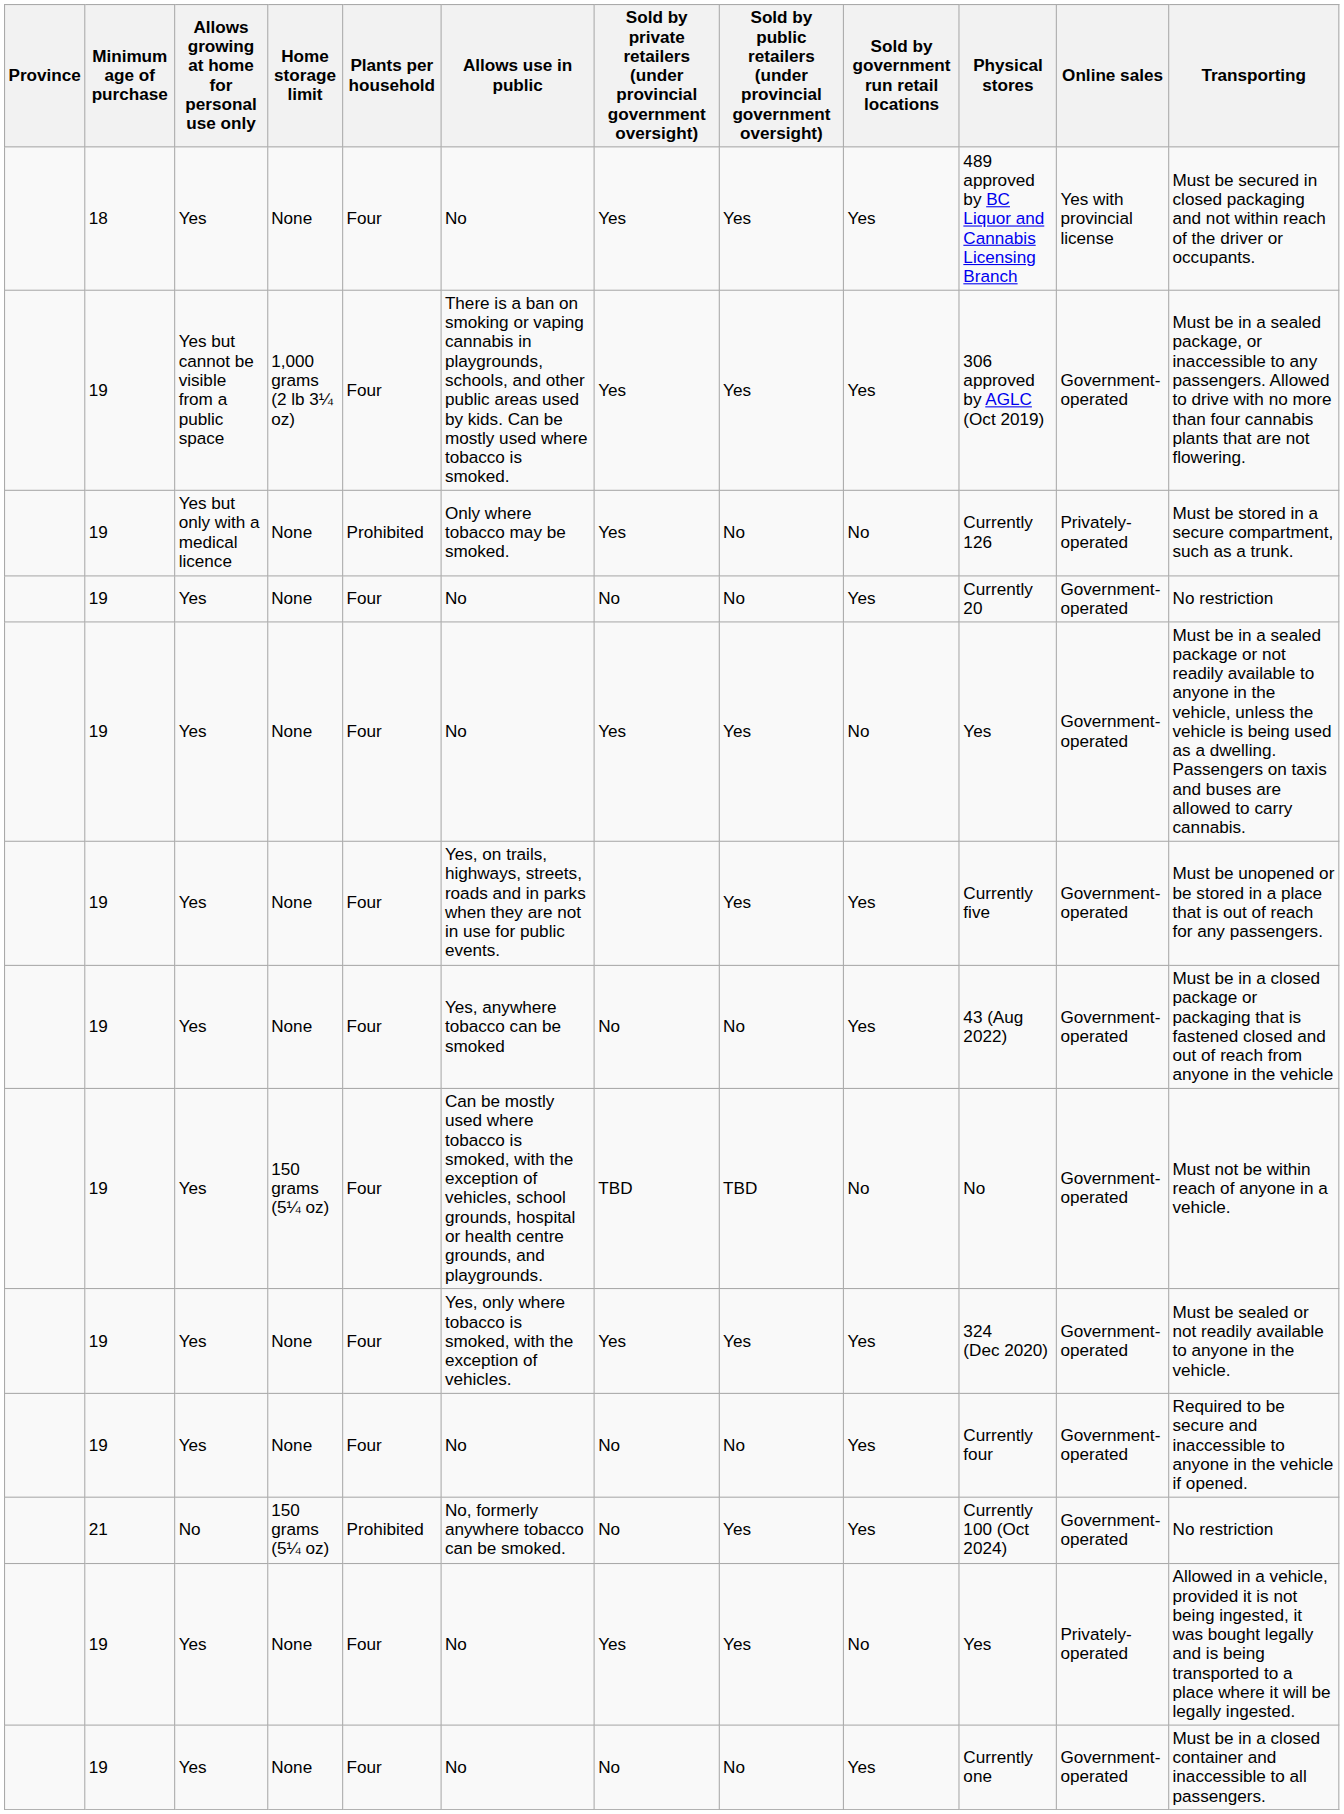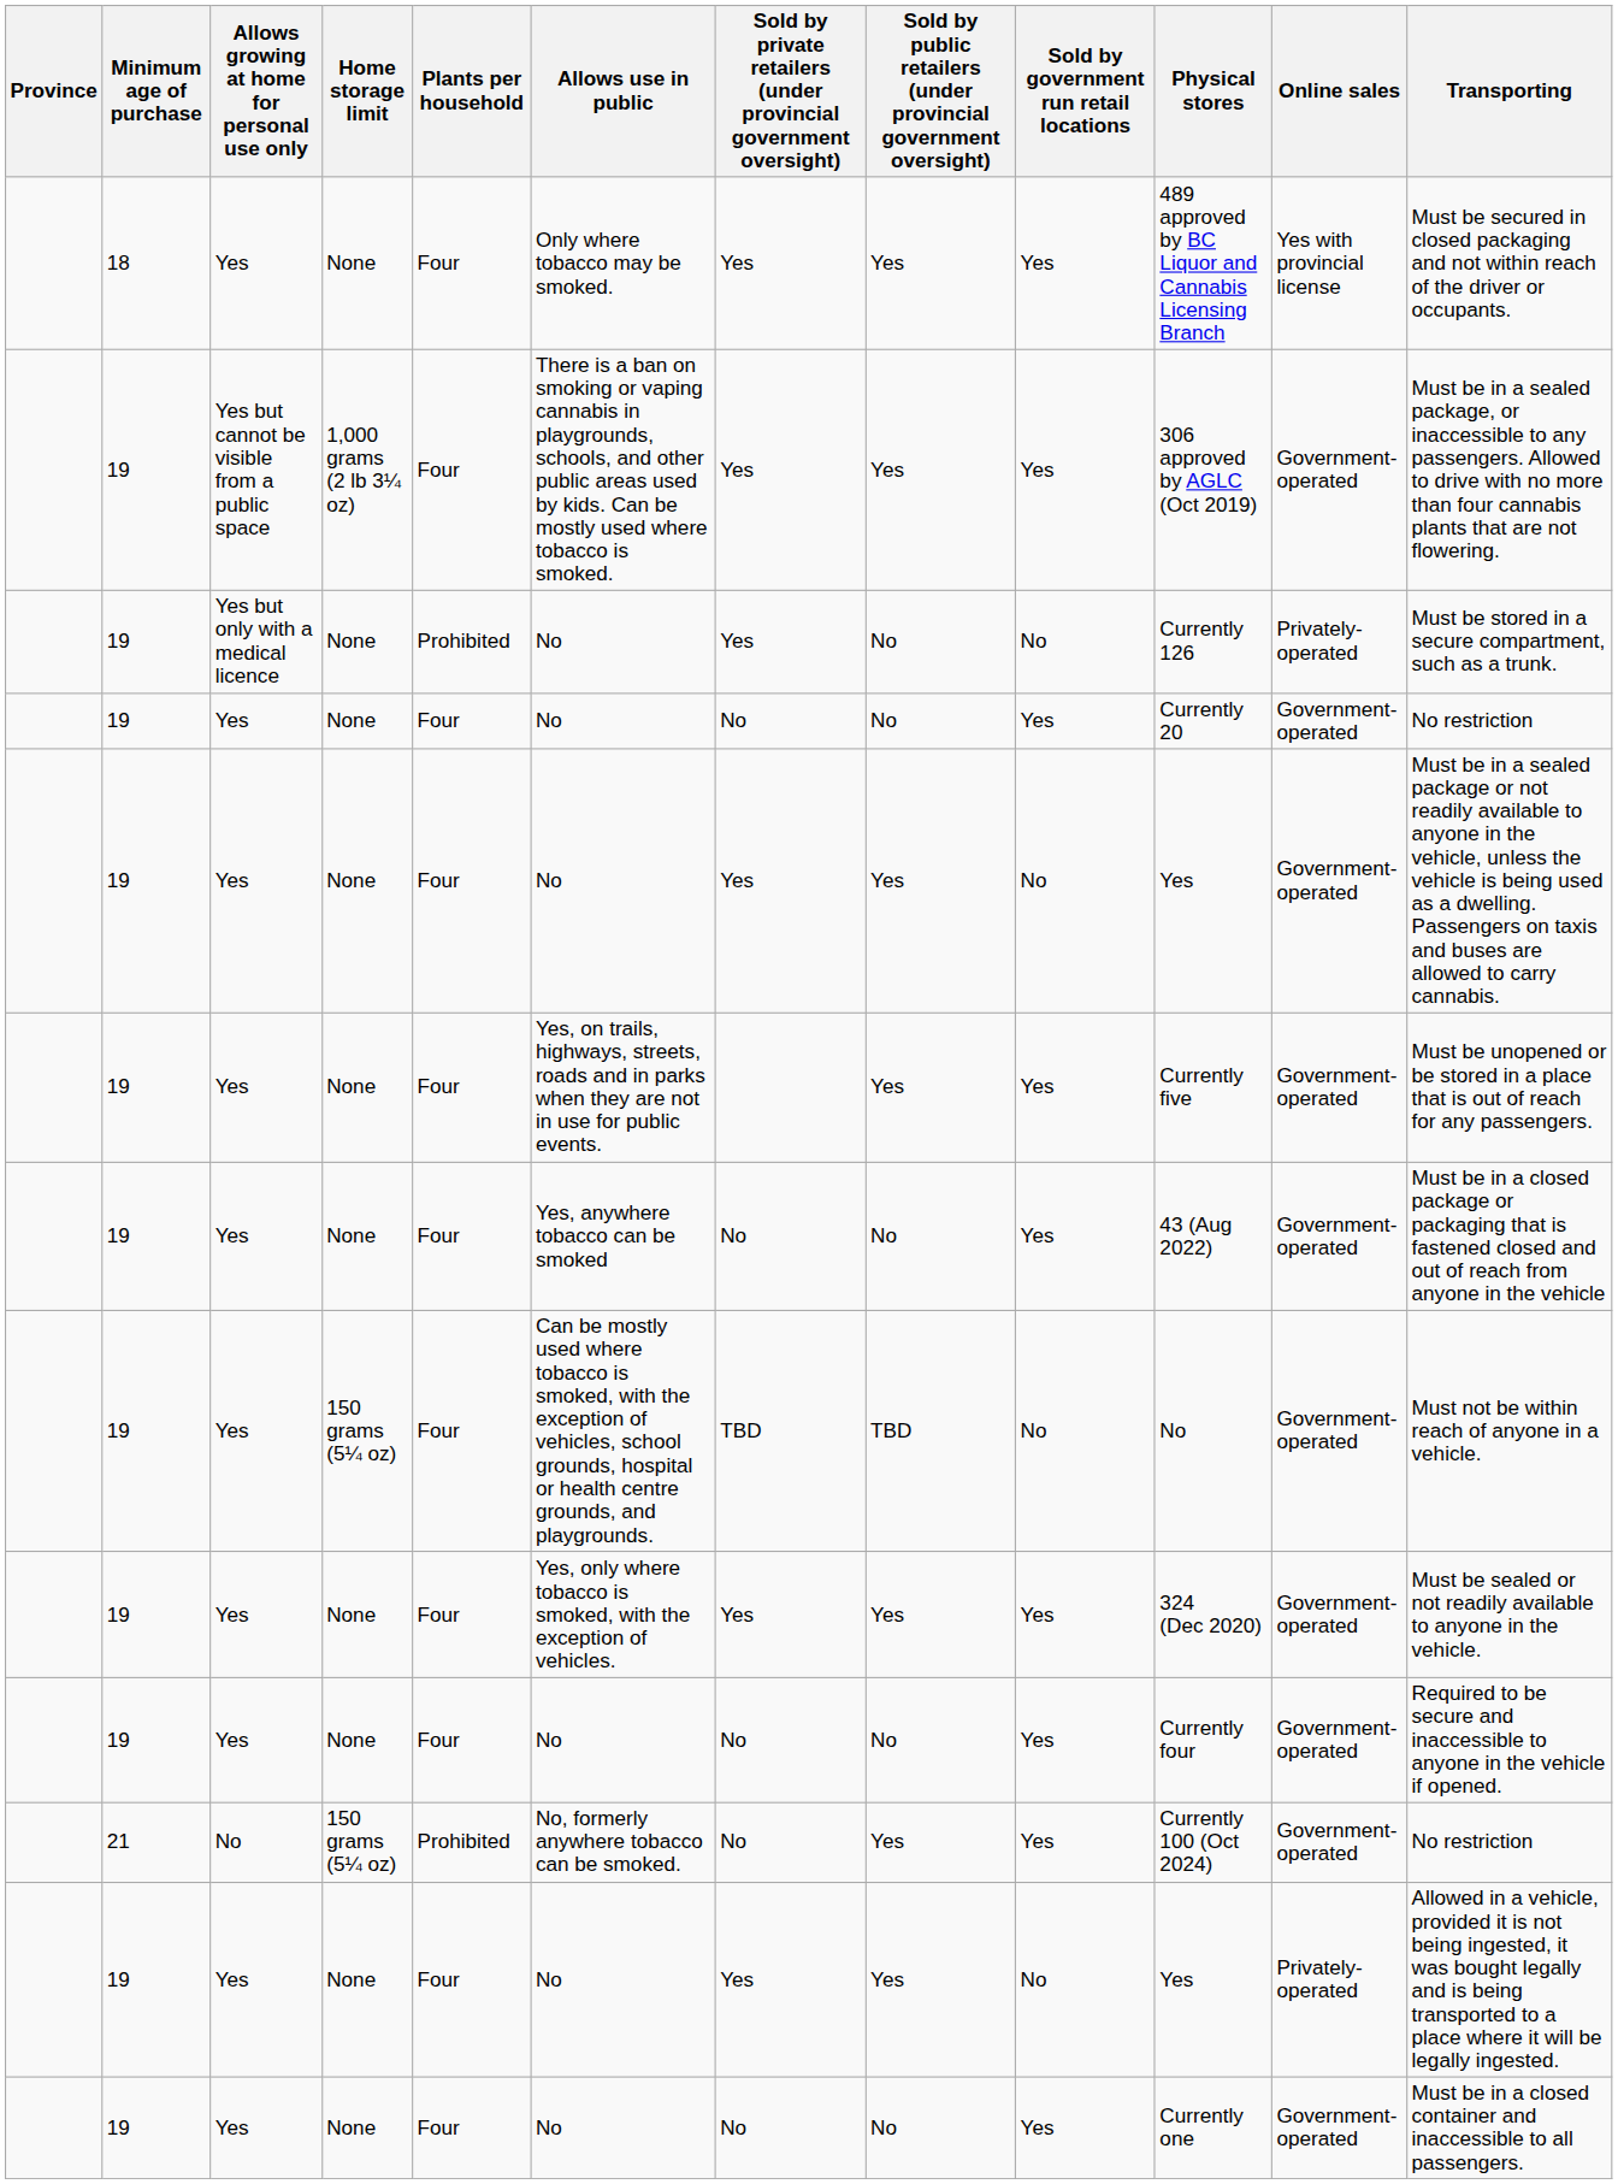18 / Yes | Allows use in public: No -> Only where tobacco may be smoked.
Yes but only with a medical licence | Allows use in public: Only where tobacco may be smoked. -> No
